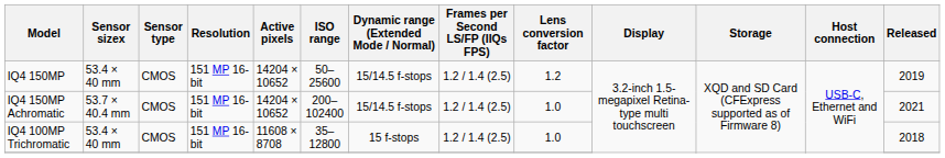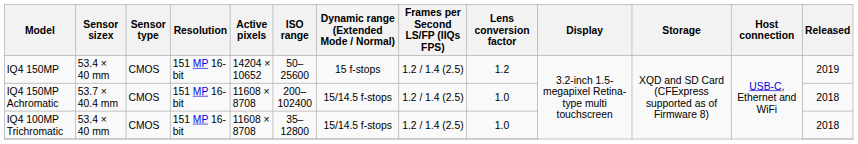IQ4 150MP | Dynamic range (Extended Mode / Normal): 15/14.5 f-stops -> 15 f-stops
IQ4 150MP Achromatic | Active pixels: 14204 × 10652 -> 11608 × 8708
IQ4 150MP Achromatic | Released: 2021 -> 2018
IQ4 100MP Trichromatic | Dynamic range (Extended Mode / Normal): 15 f-stops -> 15/14.5 f-stops
